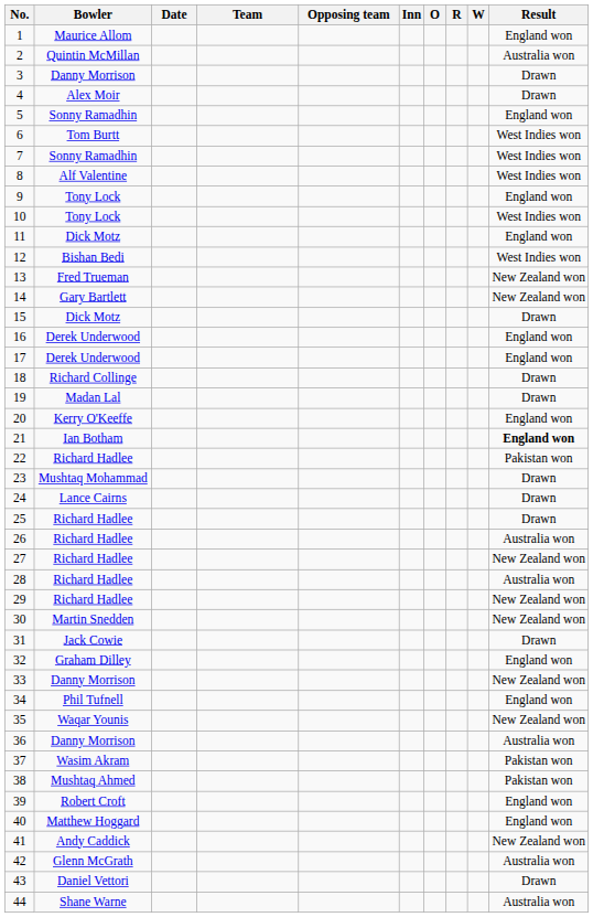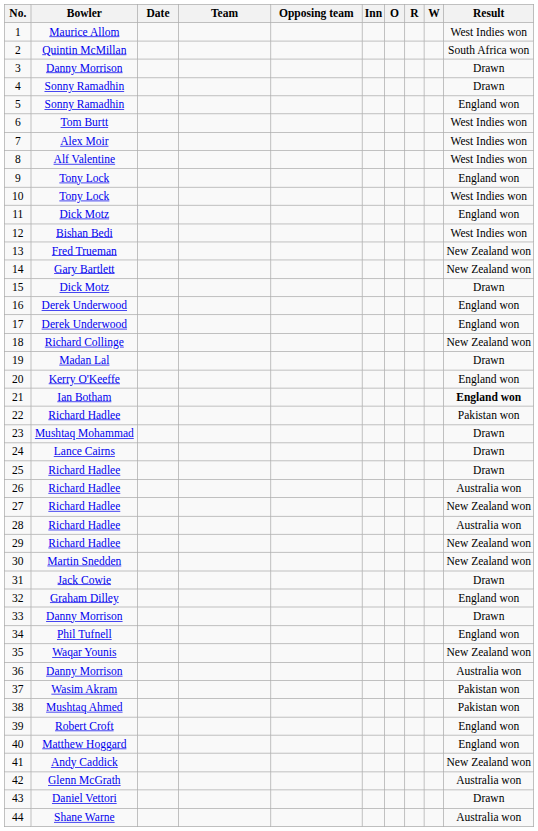1 | Result: England won -> West Indies won
2 | Result: Australia won -> South Africa won
4 | Bowler: Alex Moir -> Sonny Ramadhin
7 | Bowler: Sonny Ramadhin -> Alex Moir
18 | Result: Drawn -> New Zealand won
33 | Result: New Zealand won -> Drawn
